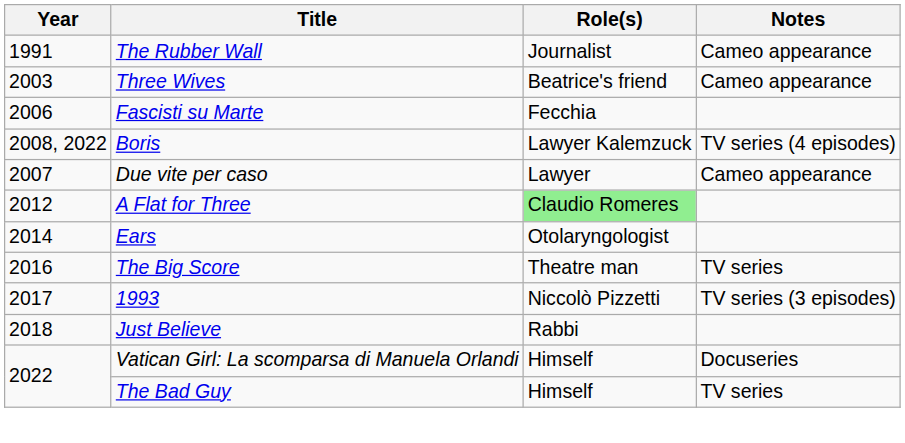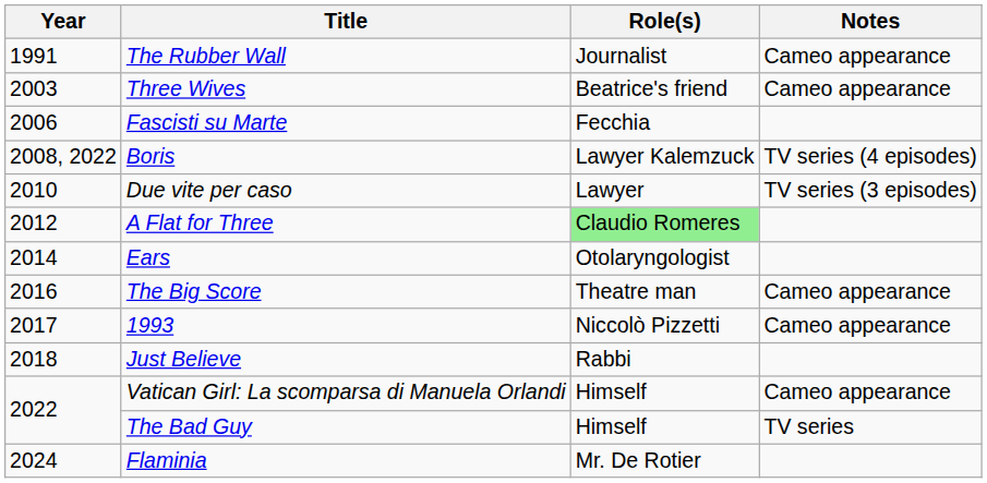Due vite per caso | Year: 2007 -> 2010
Due vite per caso | Notes: Cameo appearance -> TV series (3 episodes)
The Big Score | Notes: TV series -> Cameo appearance
1993 | Notes: TV series (3 episodes) -> Cameo appearance
Vatican Girl: La scomparsa di Manuela Orlandi | Notes: Docuseries -> Cameo appearance
+ row: 2024 | Flaminia | Mr. De Rotier
